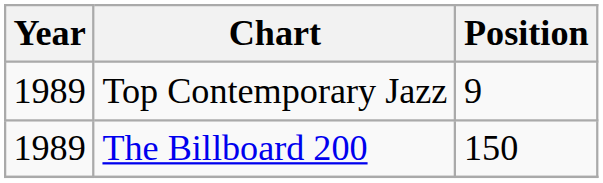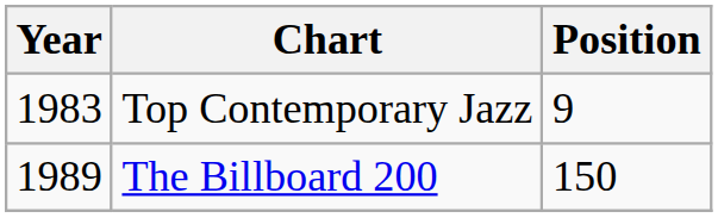Top Contemporary Jazz | Year: 1989 -> 1983
